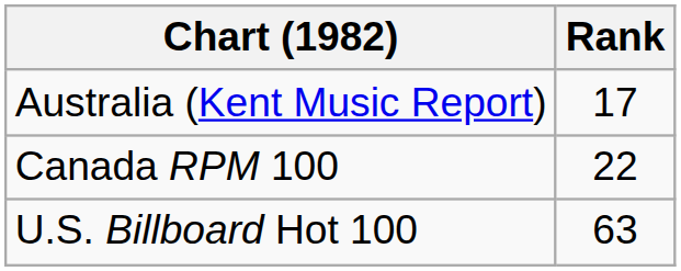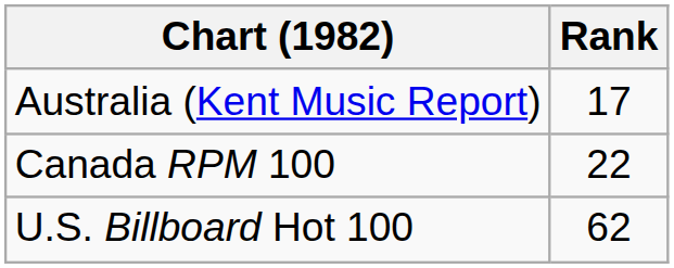U.S. Billboard Hot 100 | Rank: 63 -> 62
